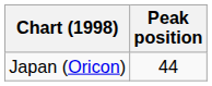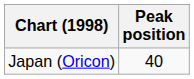Japan (Oricon) | Peak position: 44 -> 40
